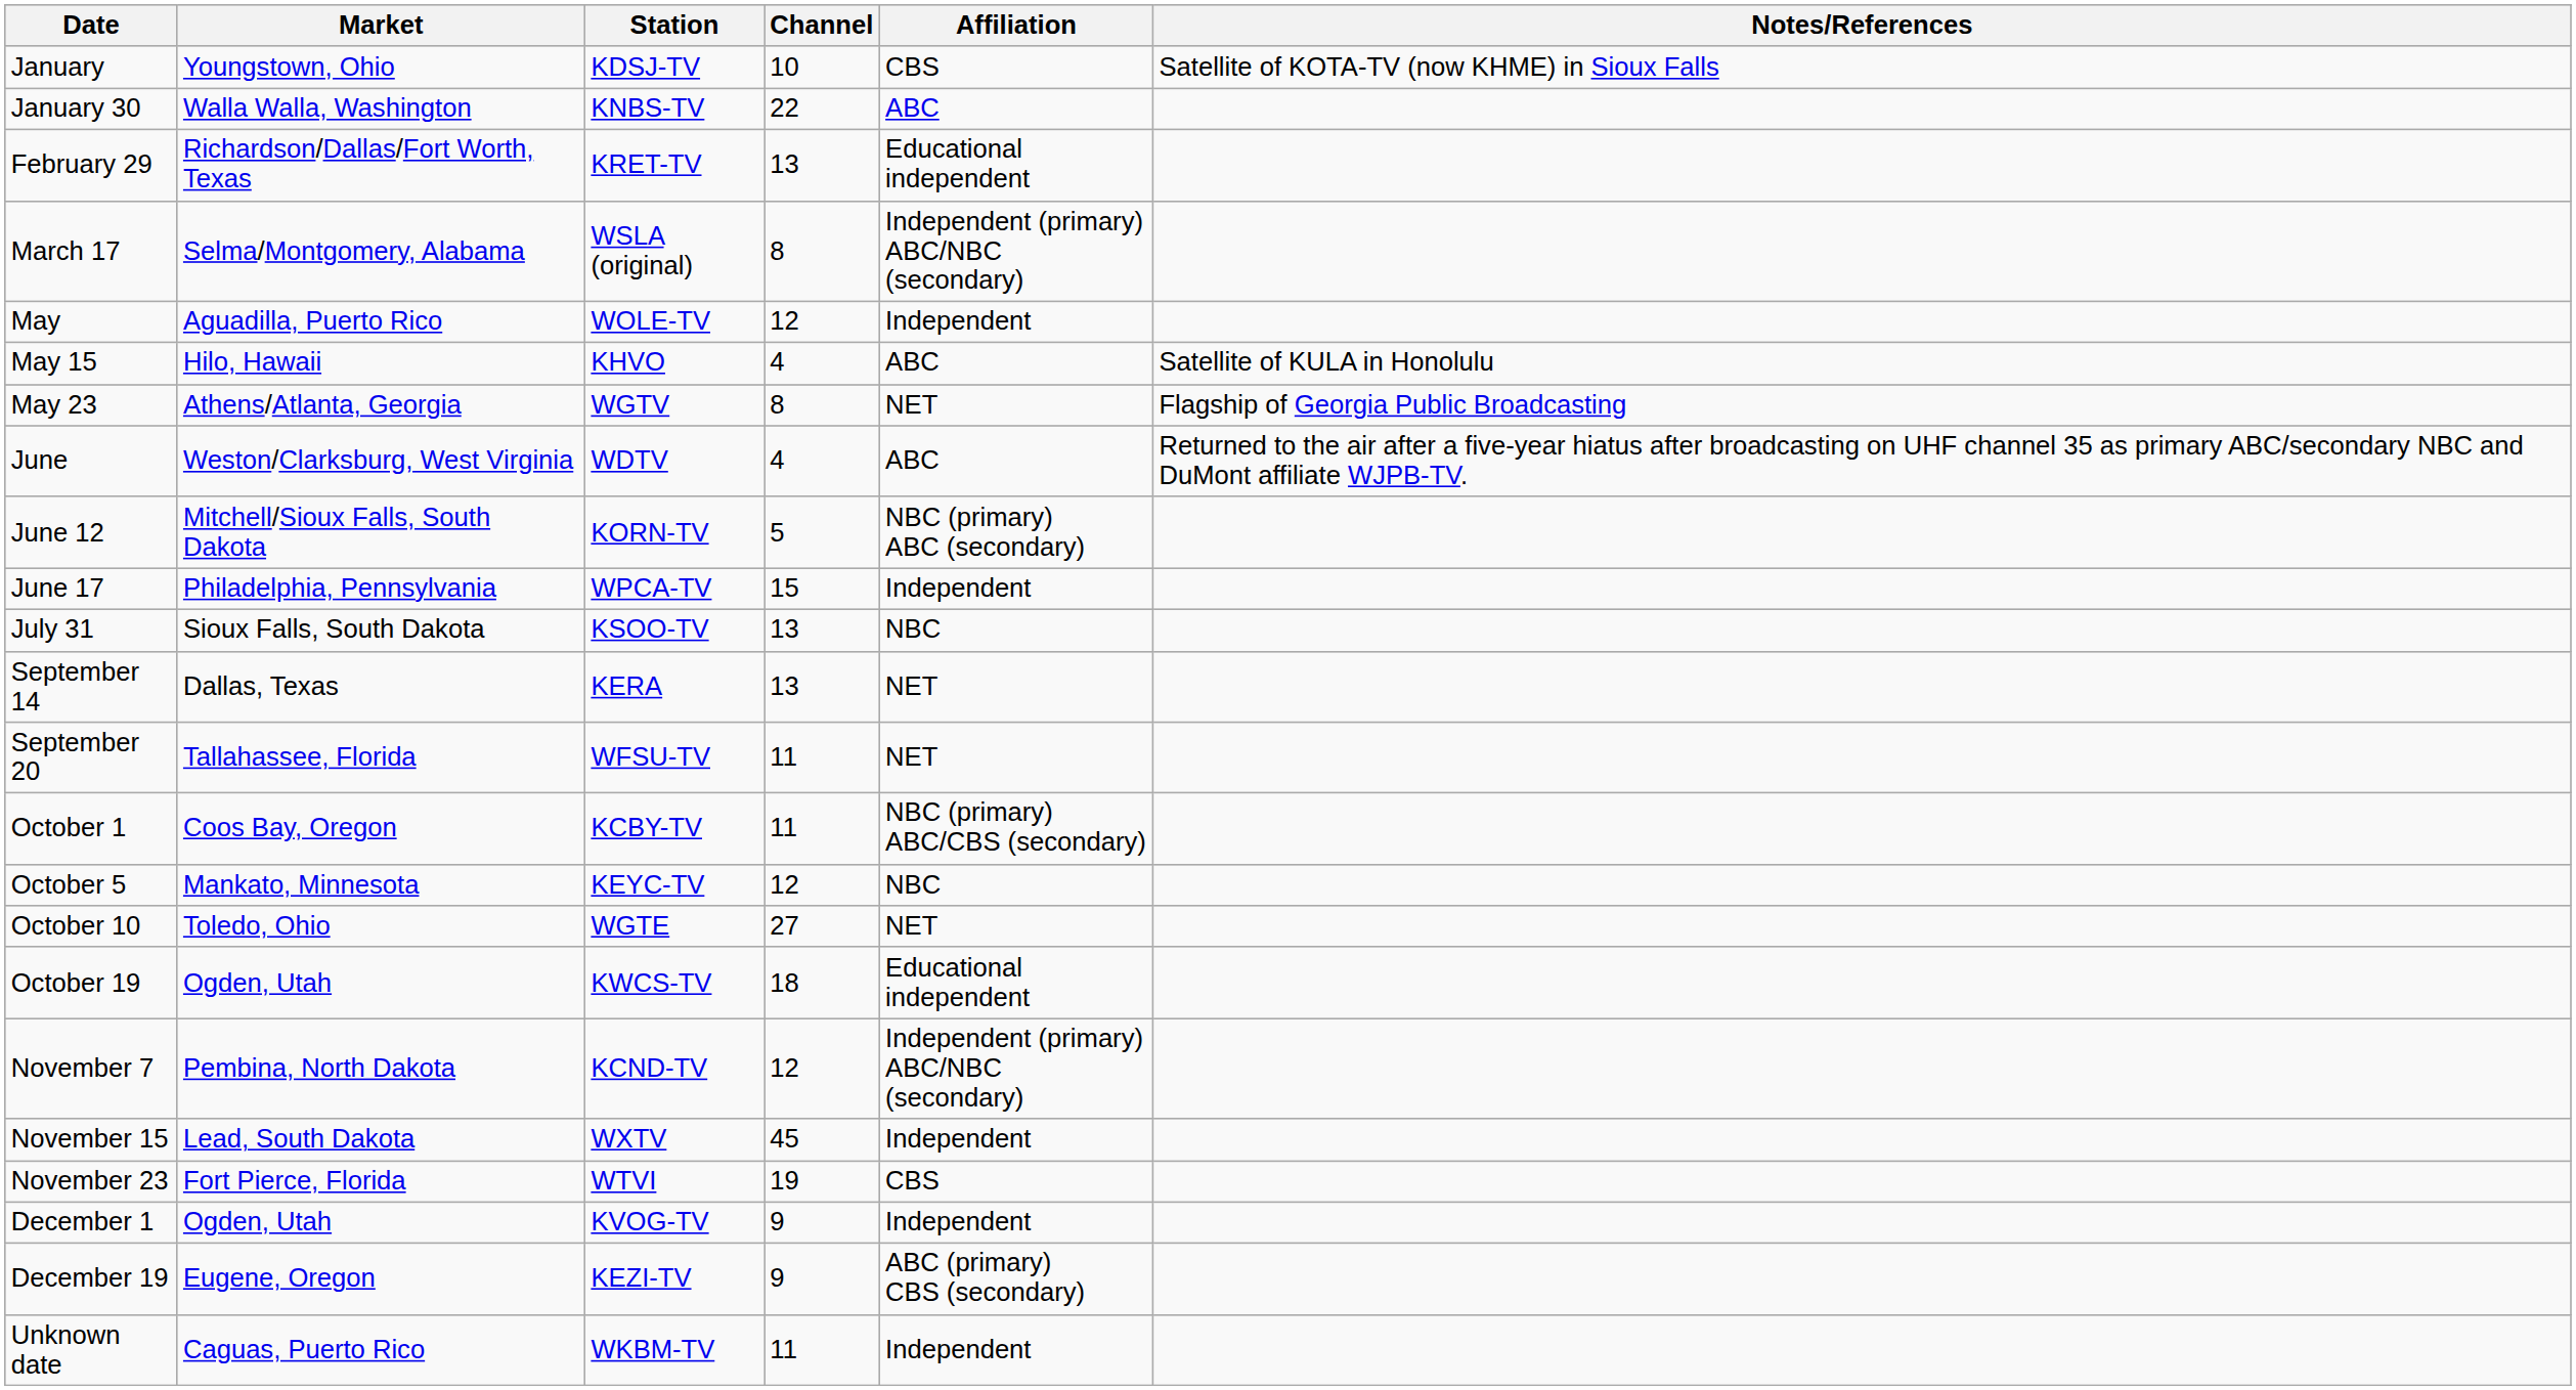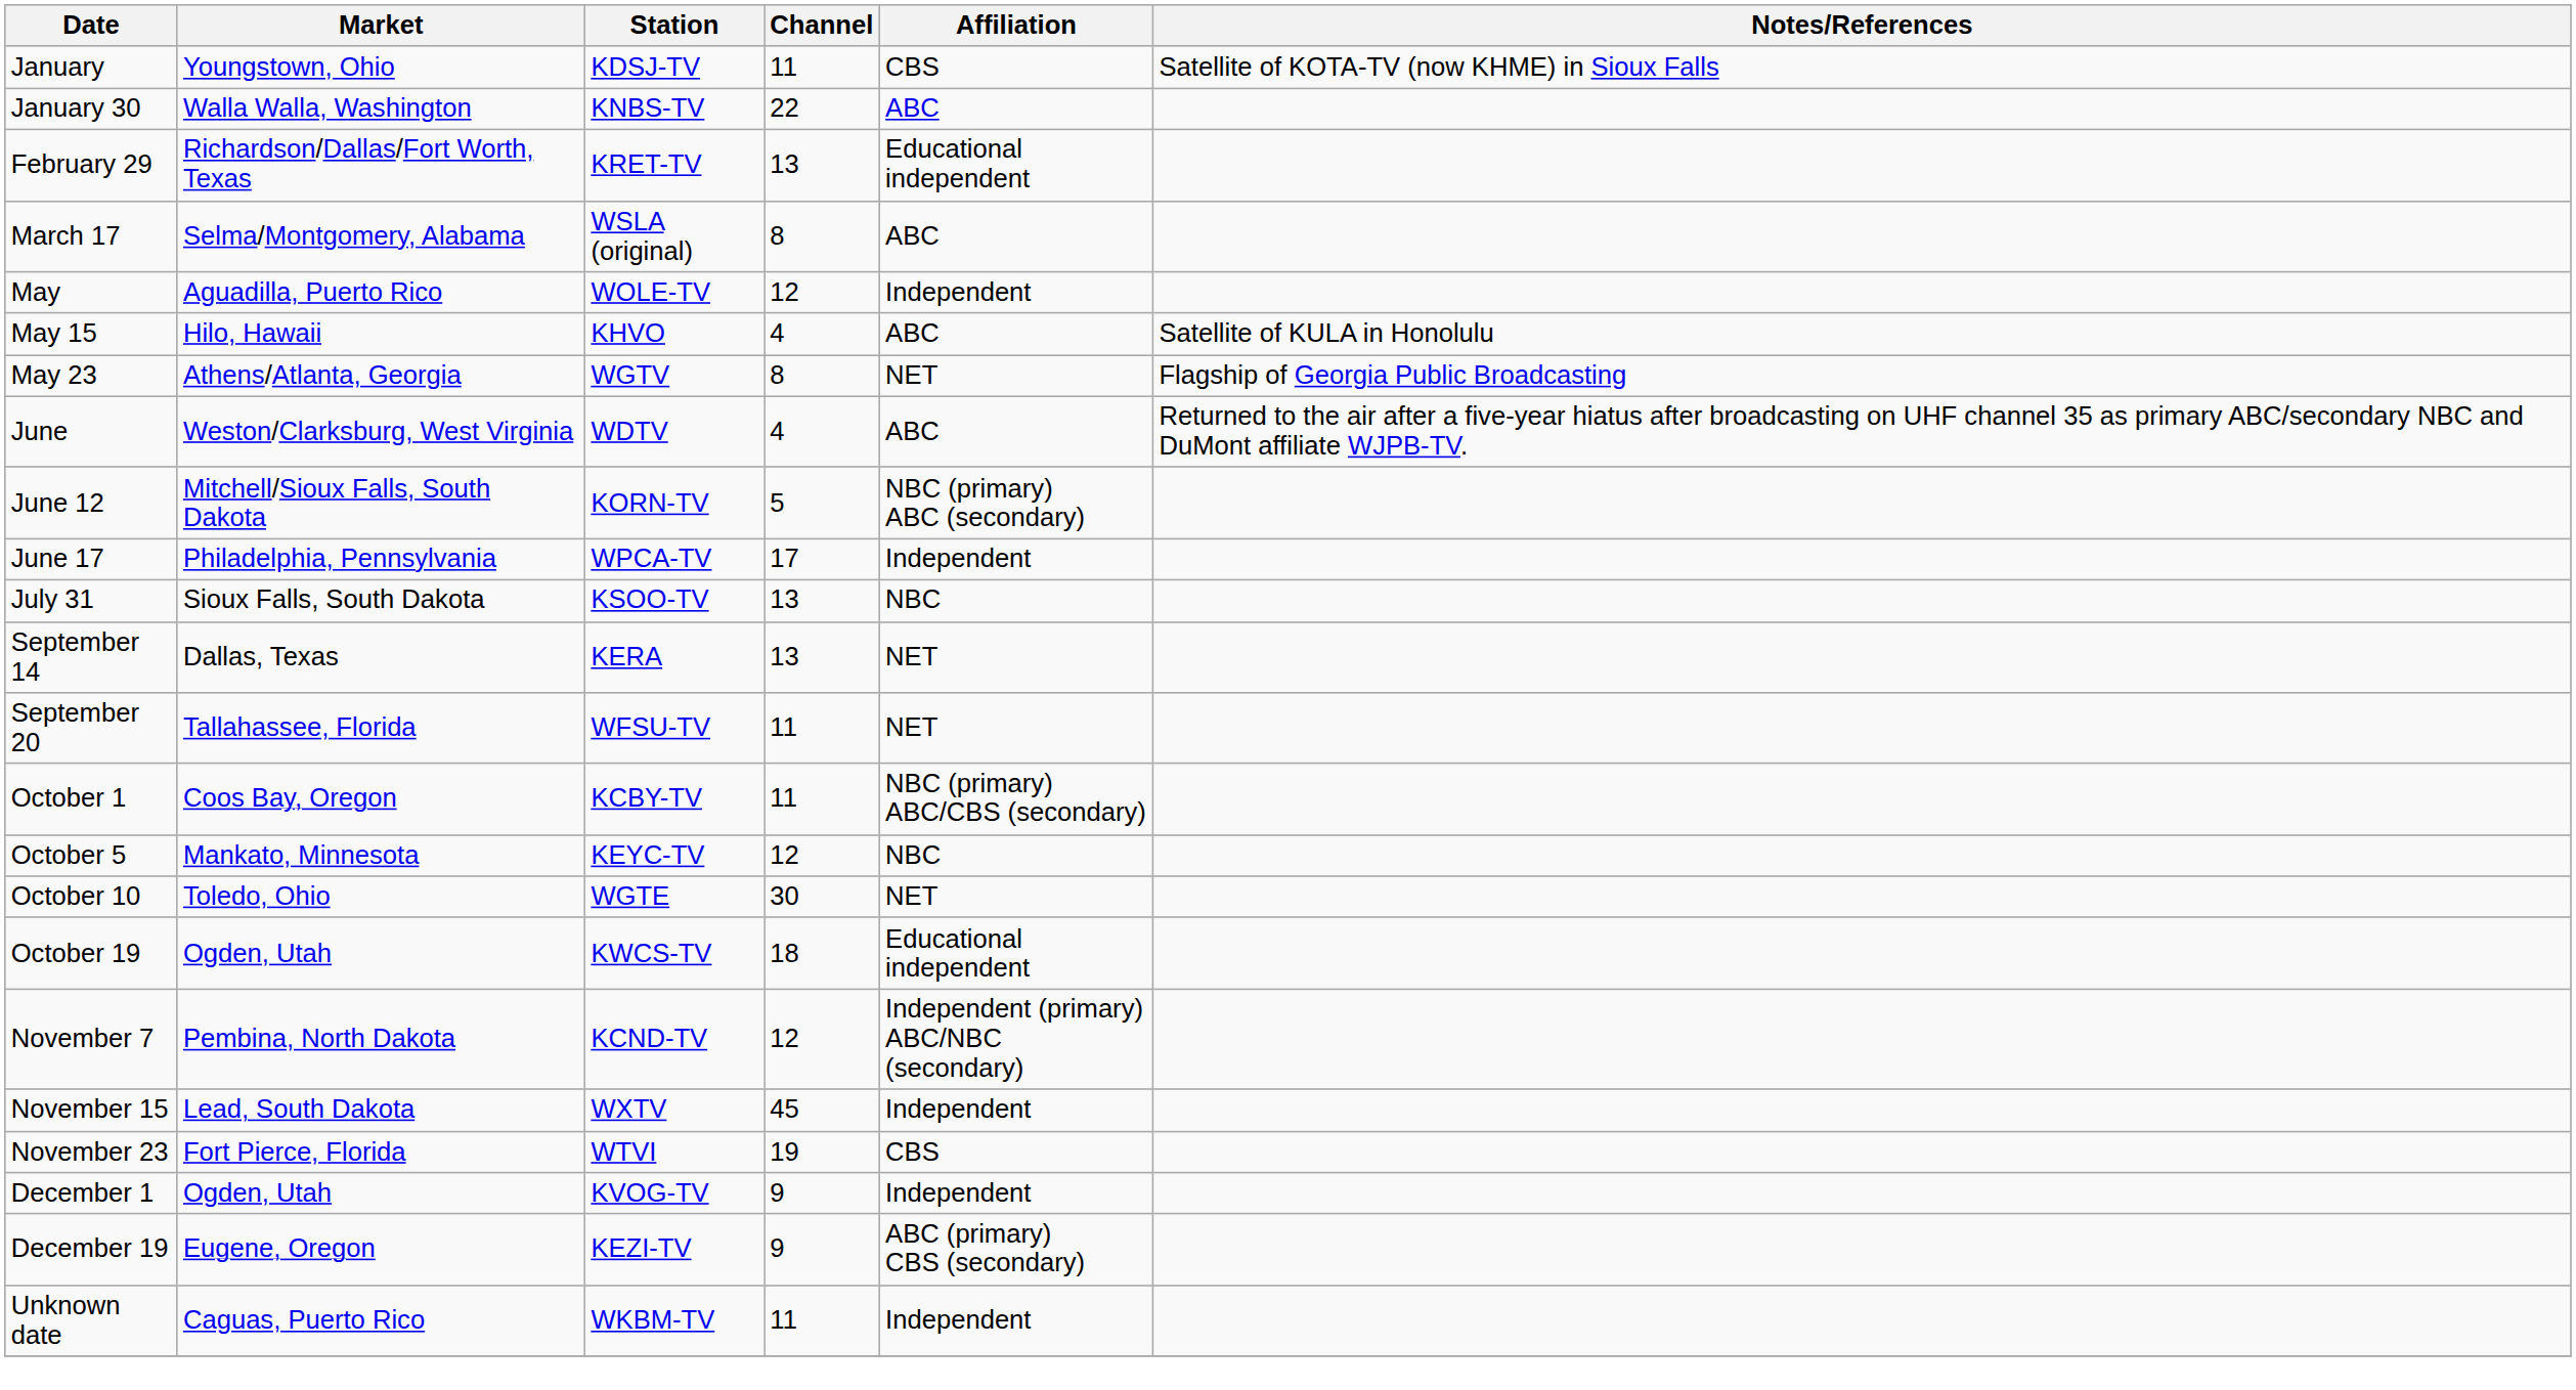January | Channel: 10 -> 11
March 17 | Affiliation: Independent (primary) ABC/NBC (secondary) -> ABC
June 17 | Channel: 15 -> 17
October 10 | Channel: 27 -> 30
